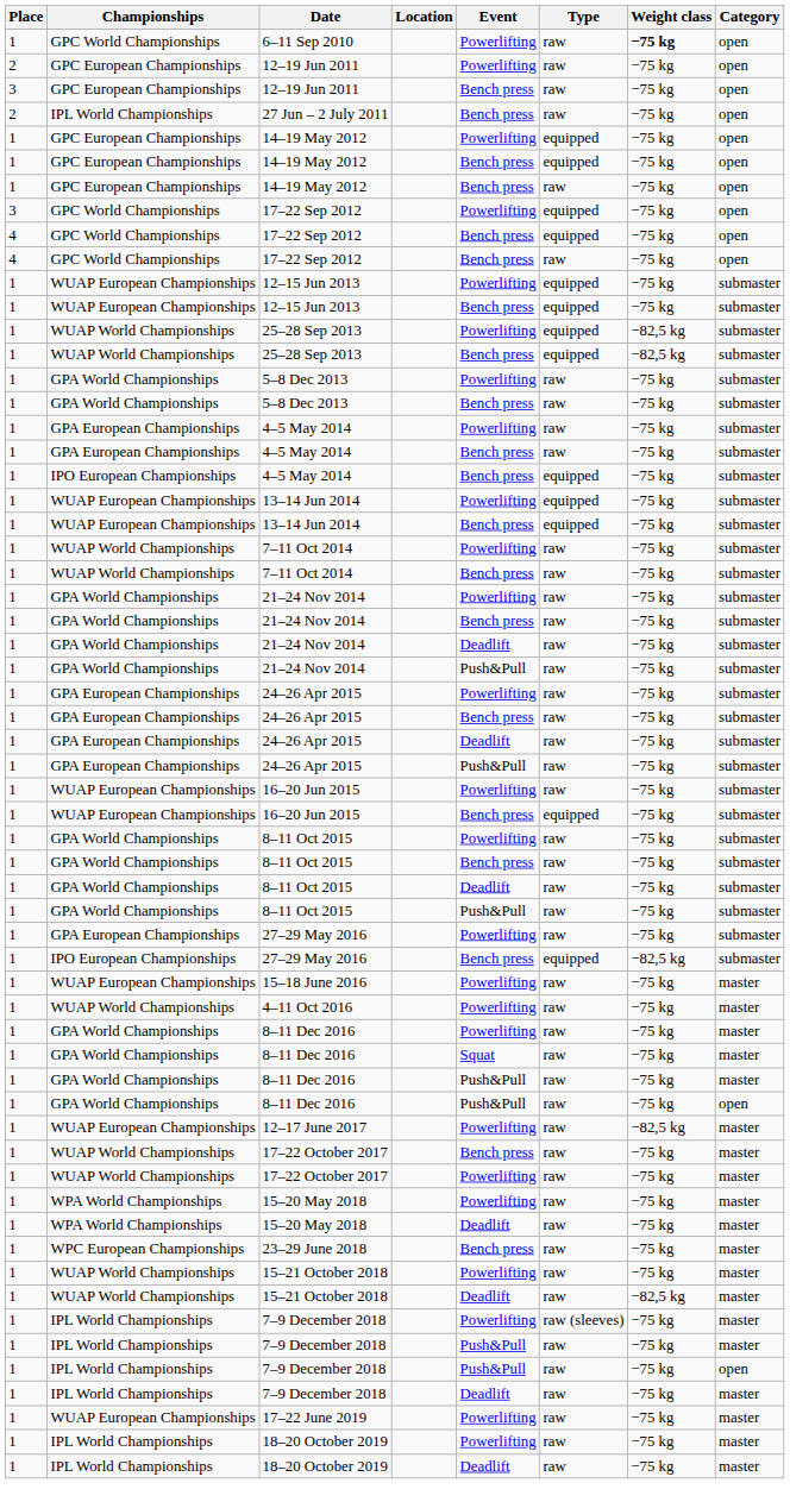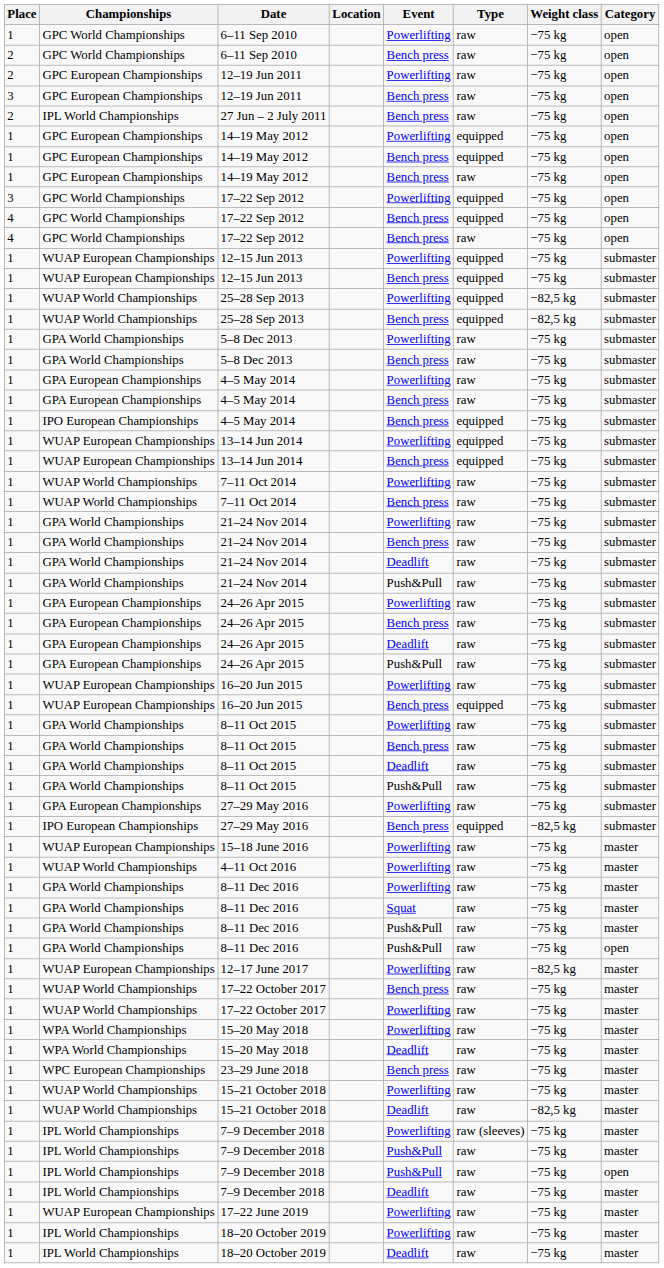1 / 6–11 Sep 2010 | Weight class: bold -> normal
+ row: 2 | GPC World Championships | 6–11 Sep 2010 | Bench press | raw | −75 kg | open
